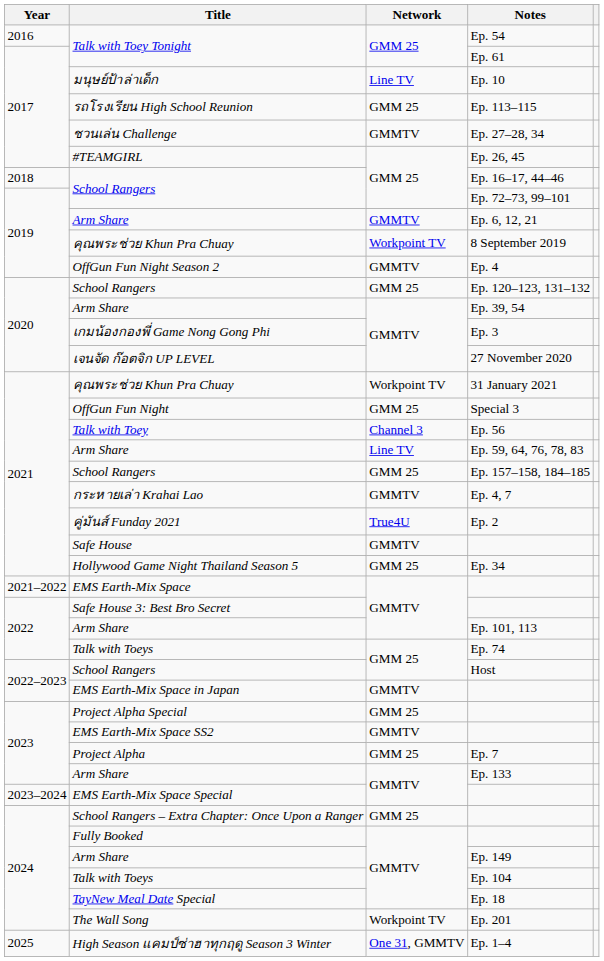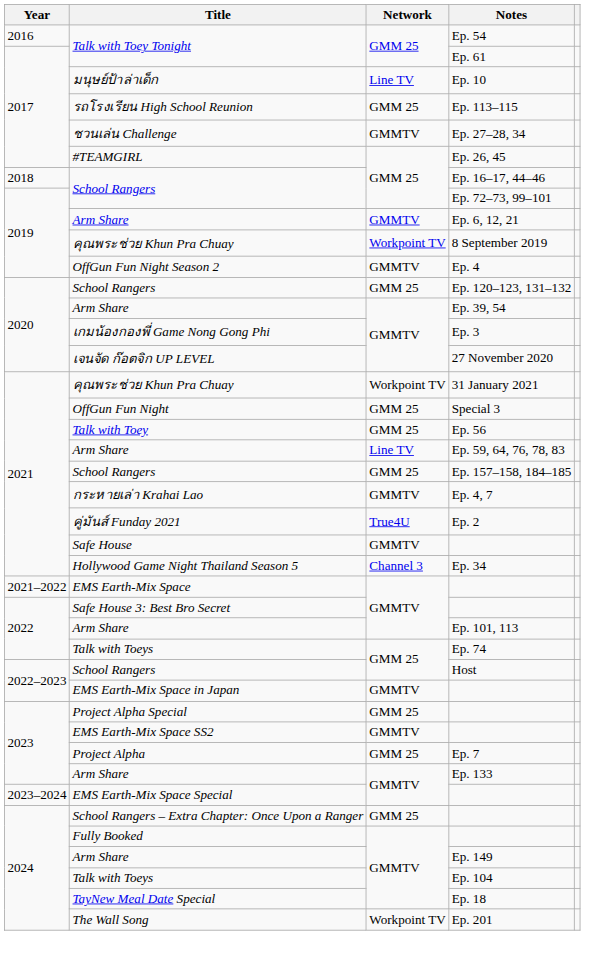Ep. 56 | Network: Channel 3 -> GMM 25
Ep. 34 | Network: GMM 25 -> Channel 3
- row: 2025 | High Season แคมป์ซ่าฮาทุกฤดู Season 3 Winter | One 31, GMMTV | Ep. 1–4
